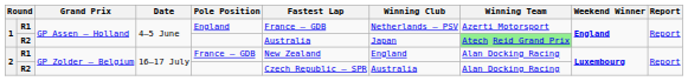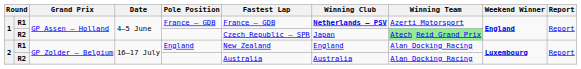1 / R1 | Pole Position: England -> France – GDB
1 / R1 | Winning Club: normal -> bold
1 / R2 | Fastest Lap: Australia -> Czech Republic – SPR
2 / R1 | Pole Position: France – GDB -> England
2 / R2 | Fastest Lap: Czech Republic – SPR -> Australia
